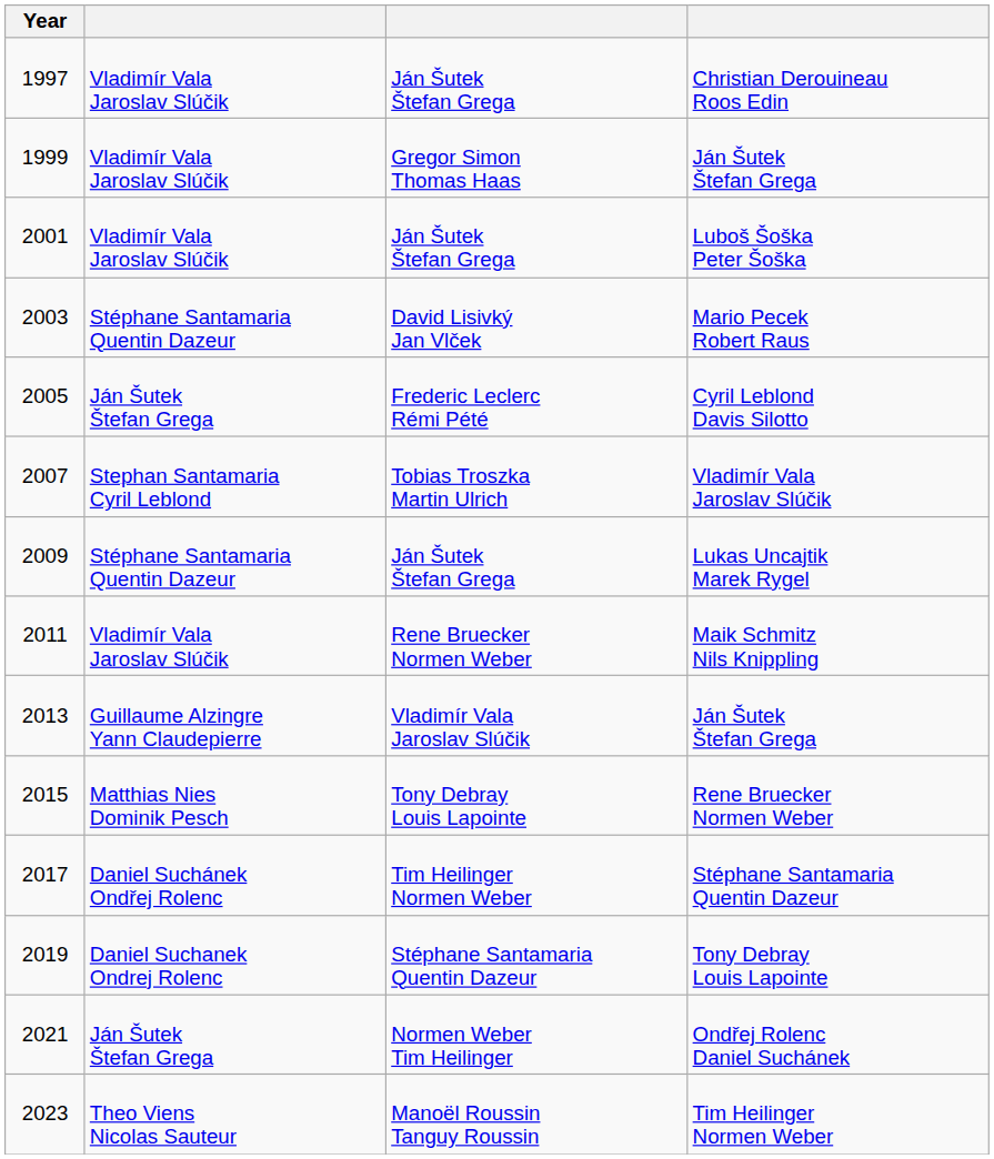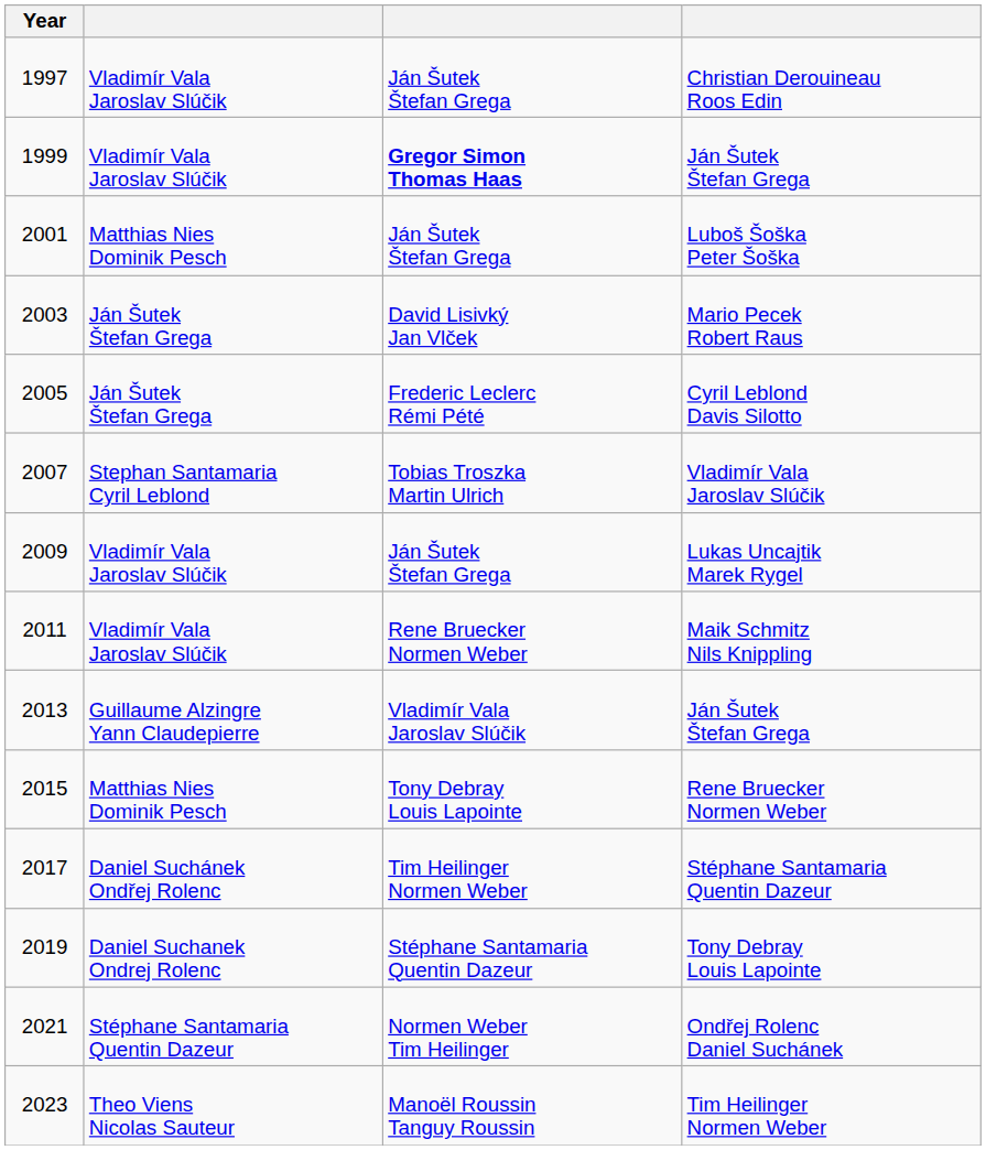1999 / Ján Šutek Štefan Grega | column 3: normal -> bold
Luboš Šoška Peter Šoška | column 2: Vladimír Vala Jaroslav Slúčik -> Matthias Nies Dominik Pesch
Mario Pecek Robert Raus | column 2: Stéphane Santamaria Quentin Dazeur -> Ján Šutek Štefan Grega
Lukas Uncajtik Marek Rygel | column 2: Stéphane Santamaria Quentin Dazeur -> Vladimír Vala Jaroslav Slúčik
Ondřej Rolenc Daniel Suchánek | column 2: Ján Šutek Štefan Grega -> Stéphane Santamaria Quentin Dazeur
